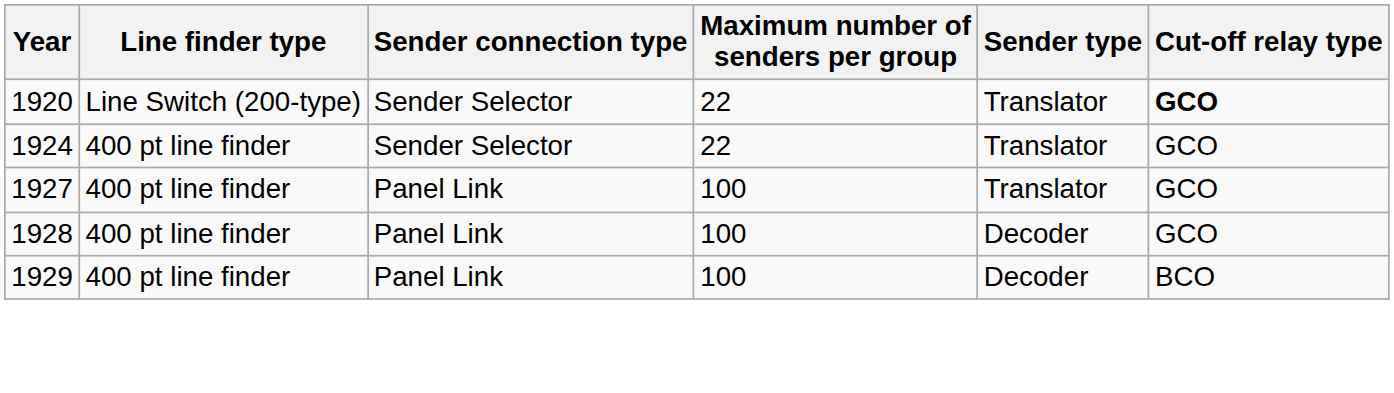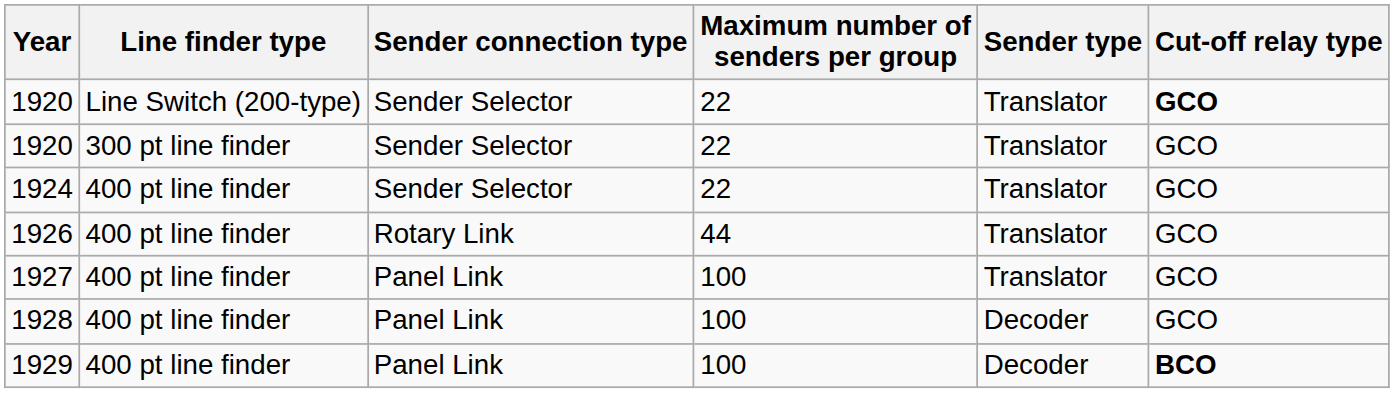+ row: 1920 | 300 pt line finder | Sender Selector | 22 | Translator | GCO
+ row: 1926 | 400 pt line finder | Rotary Link | 44 | Translator | GCO
1929 | Cut-off relay type: normal -> bold
